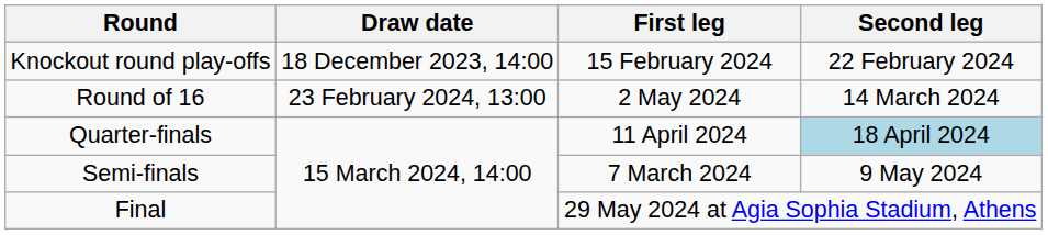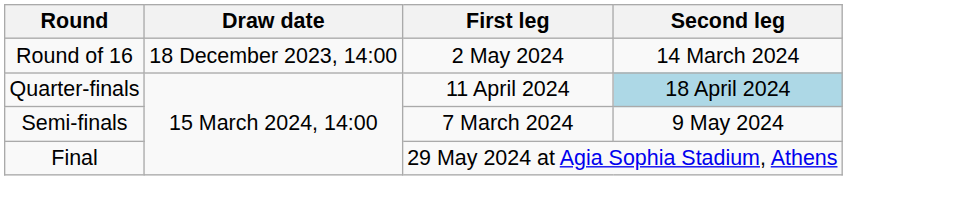- row: Knockout round play-offs | 18 December 2023, 14:00 | 15 February 2024 | 22 February 2024
Round of 16 | Draw date: 23 February 2024, 13:00 -> 18 December 2023, 14:00
